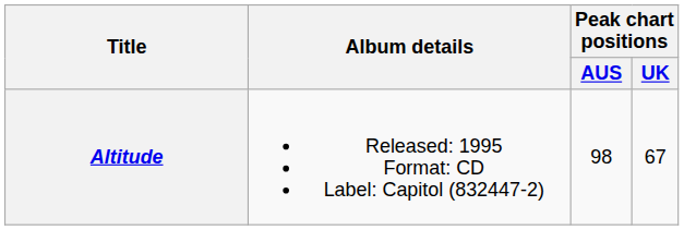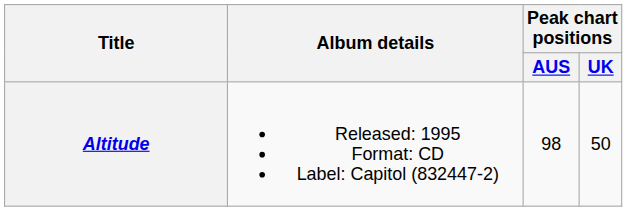Altitude | Peak chart positions / UK: 67 -> 50
